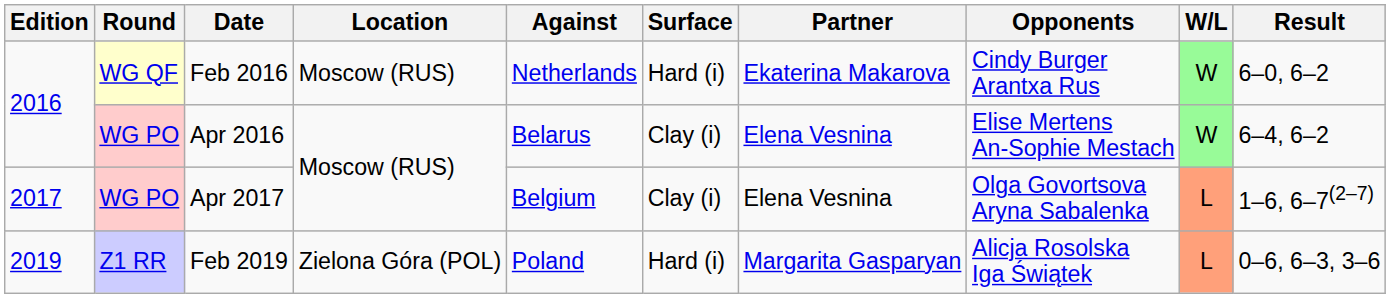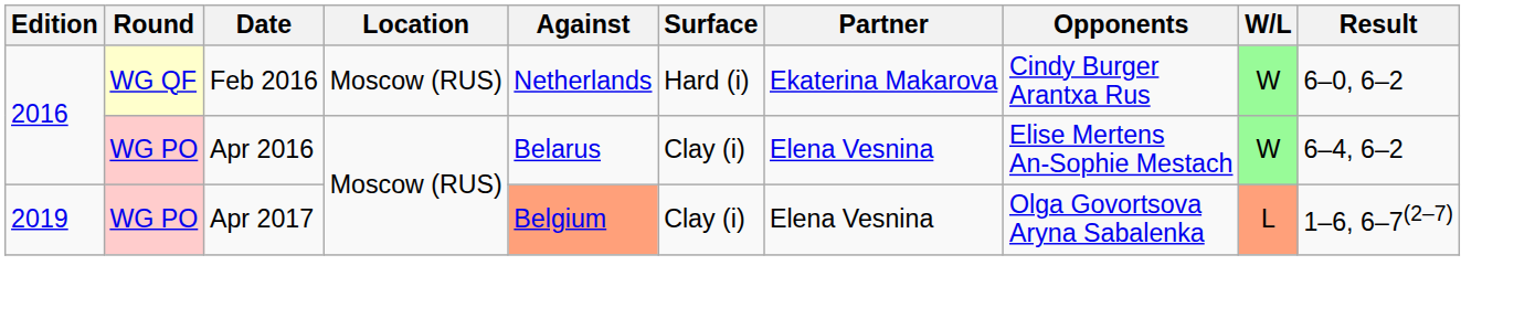Apr 2017 | Edition: 2017 -> 2019
Apr 2017 | Against: no background -> lightsalmon background
- row: 2019 | Z1 RR | Feb 2019 | Zielona Góra (POL) | Poland | Hard (i) | Margarita Gasparyan | Alicja Rosolska Iga Świątek | L | 0–6, 6–3, 3–6
